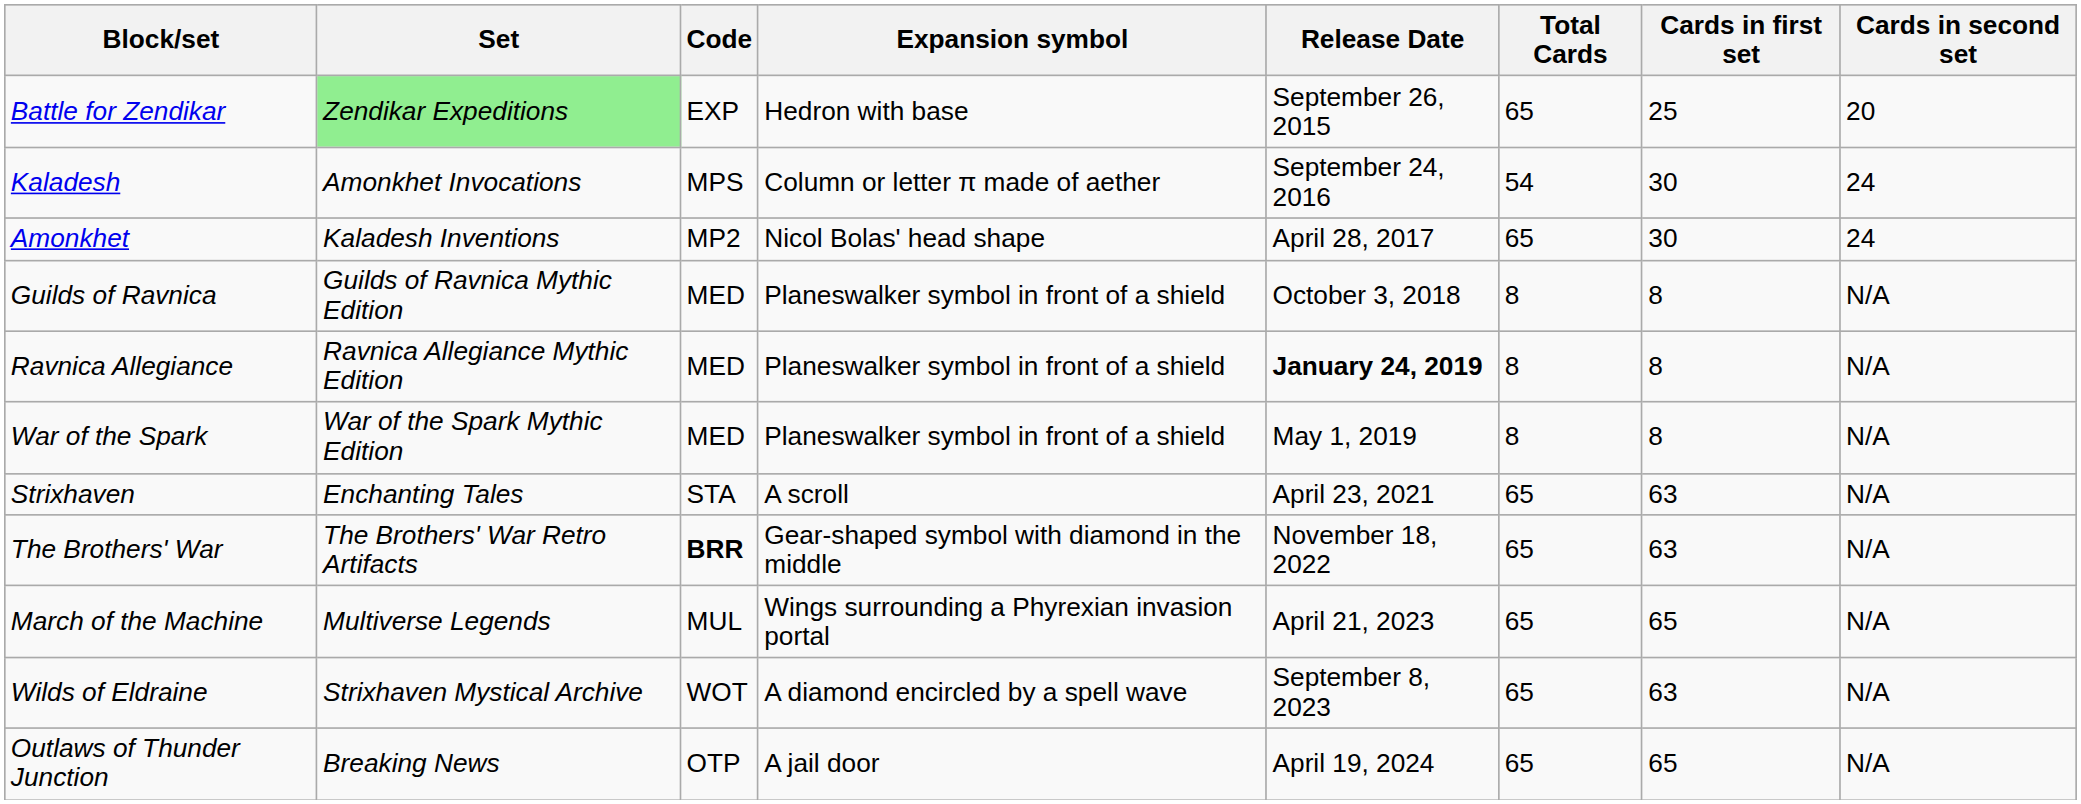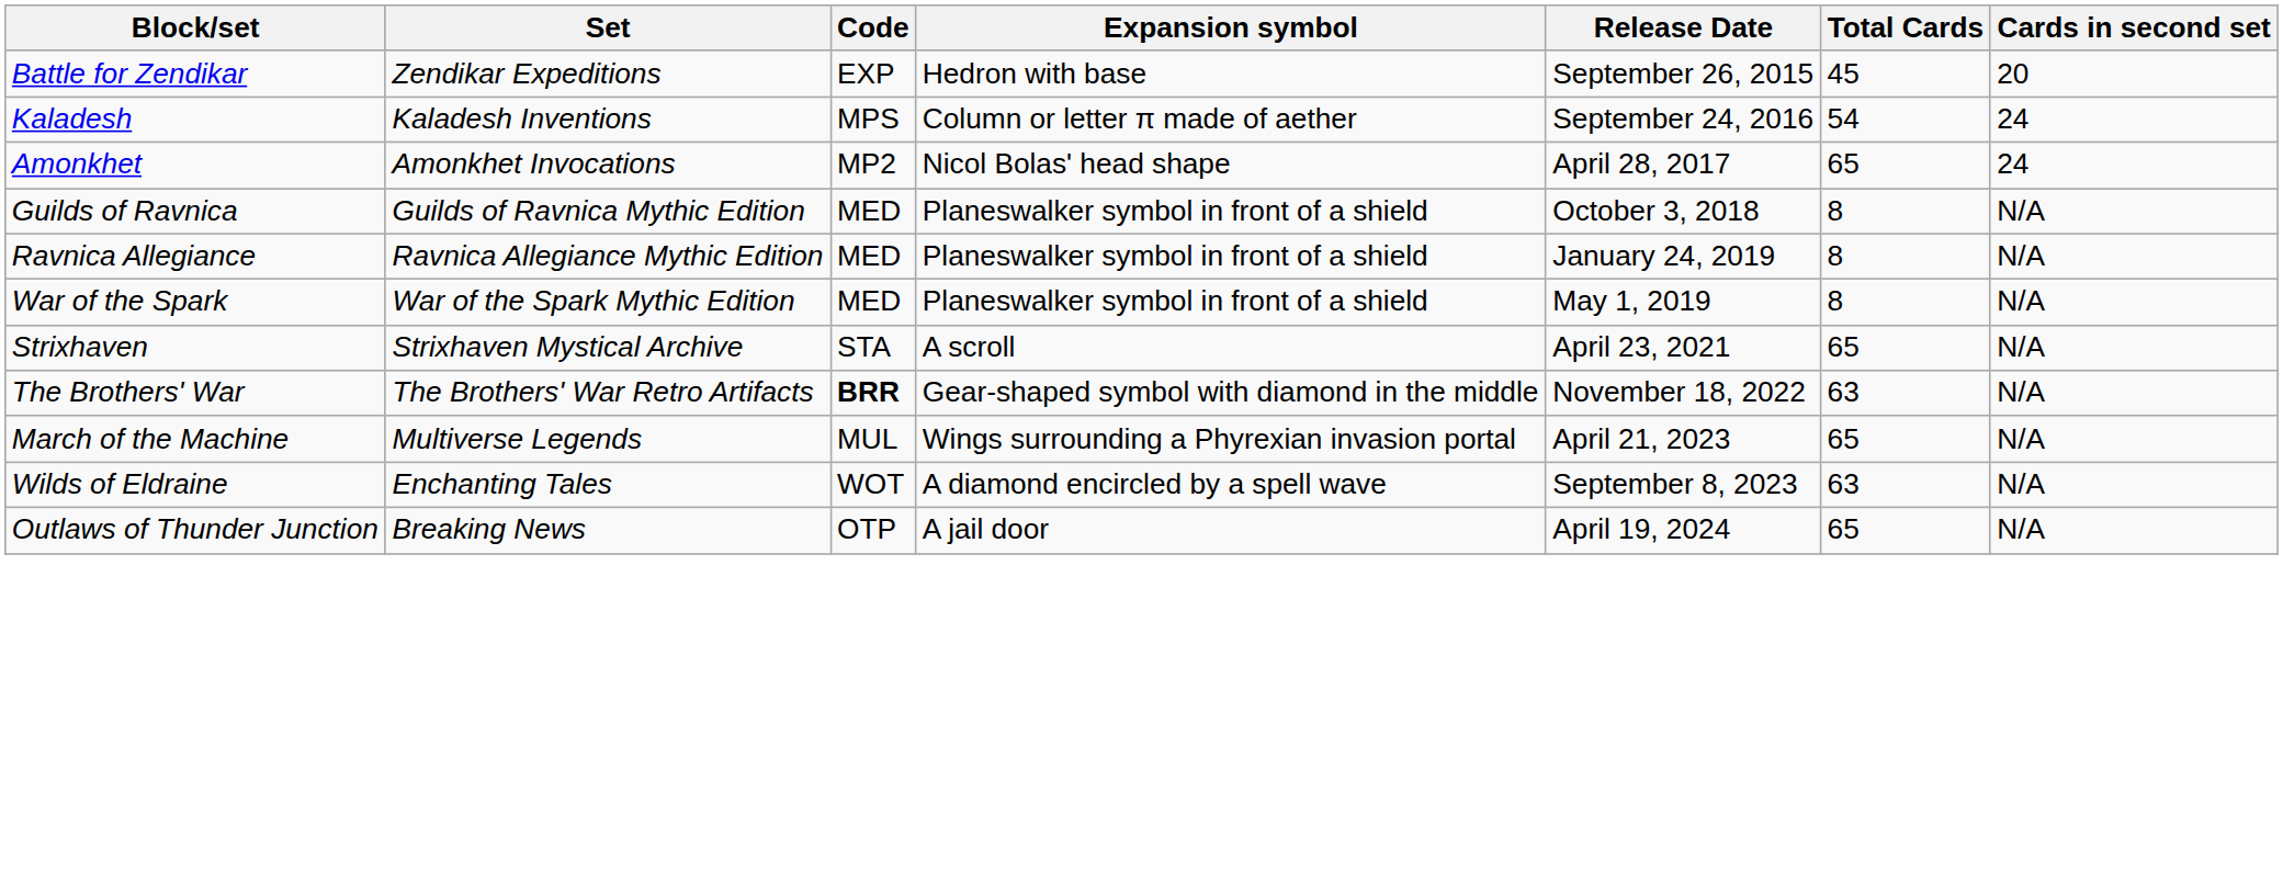- column: Cards in first set | 25 | 30 | 30 | 8 | 8 | 8 | 63 | 63 | 65 | 63 | 65
Battle for Zendikar | Set: lightgreen background -> no background
Battle for Zendikar | Total Cards: 65 -> 45
Kaladesh | Set: Amonkhet Invocations -> Kaladesh Inventions
Amonkhet | Set: Kaladesh Inventions -> Amonkhet Invocations
Ravnica Allegiance | Release Date: bold -> normal
Strixhaven | Set: Enchanting Tales -> Strixhaven Mystical Archive
The Brothers' War | Total Cards: 65 -> 63
Wilds of Eldraine | Set: Strixhaven Mystical Archive -> Enchanting Tales
Wilds of Eldraine | Total Cards: 65 -> 63
